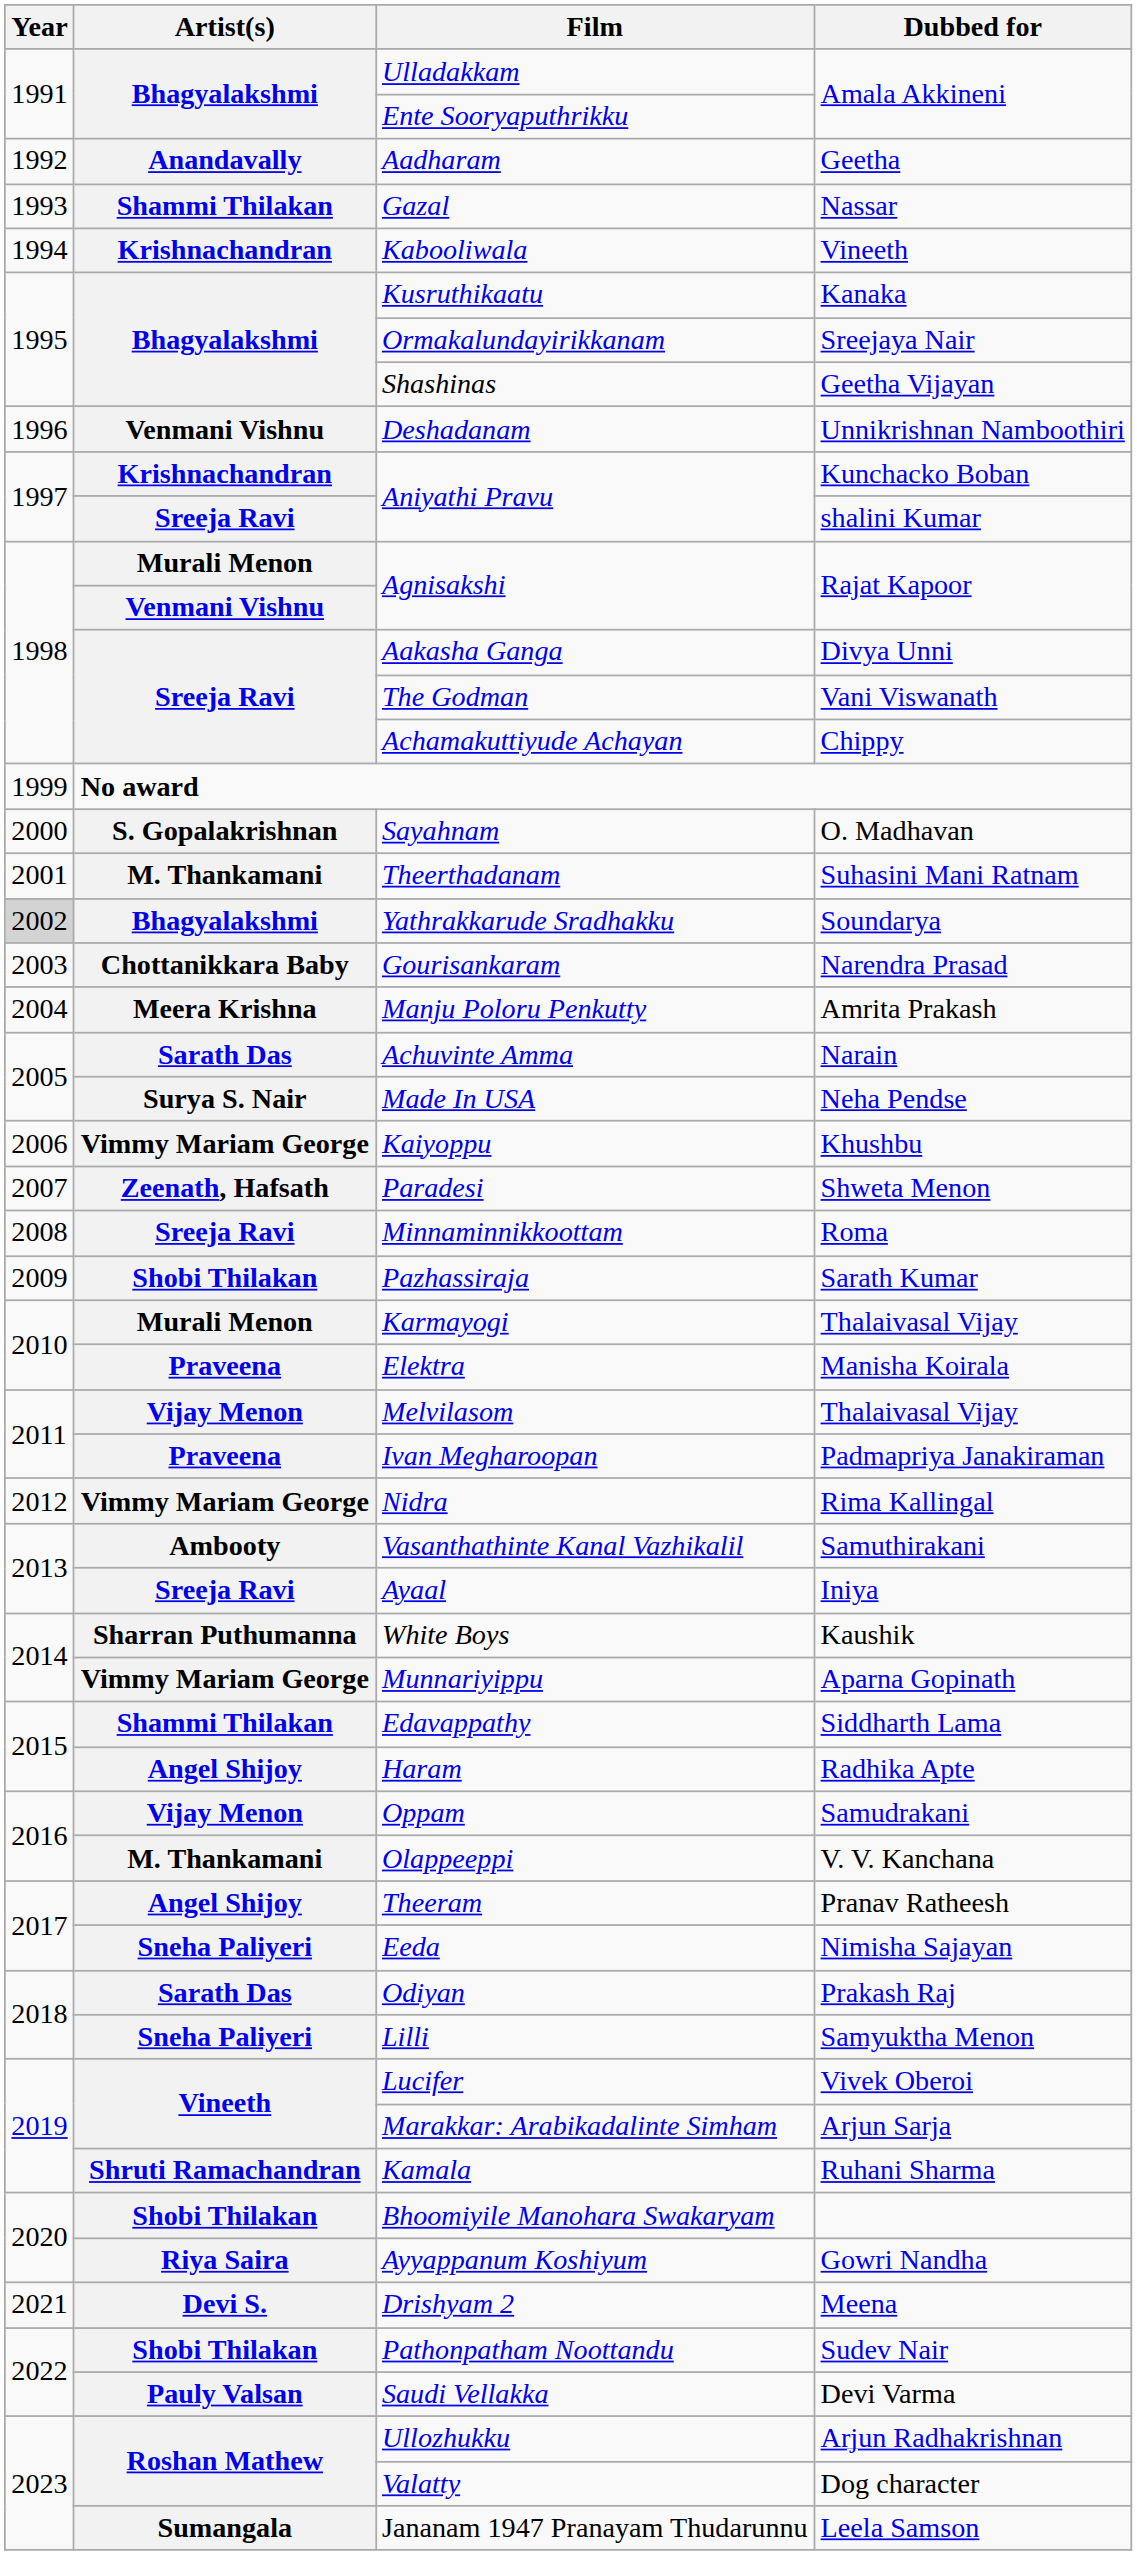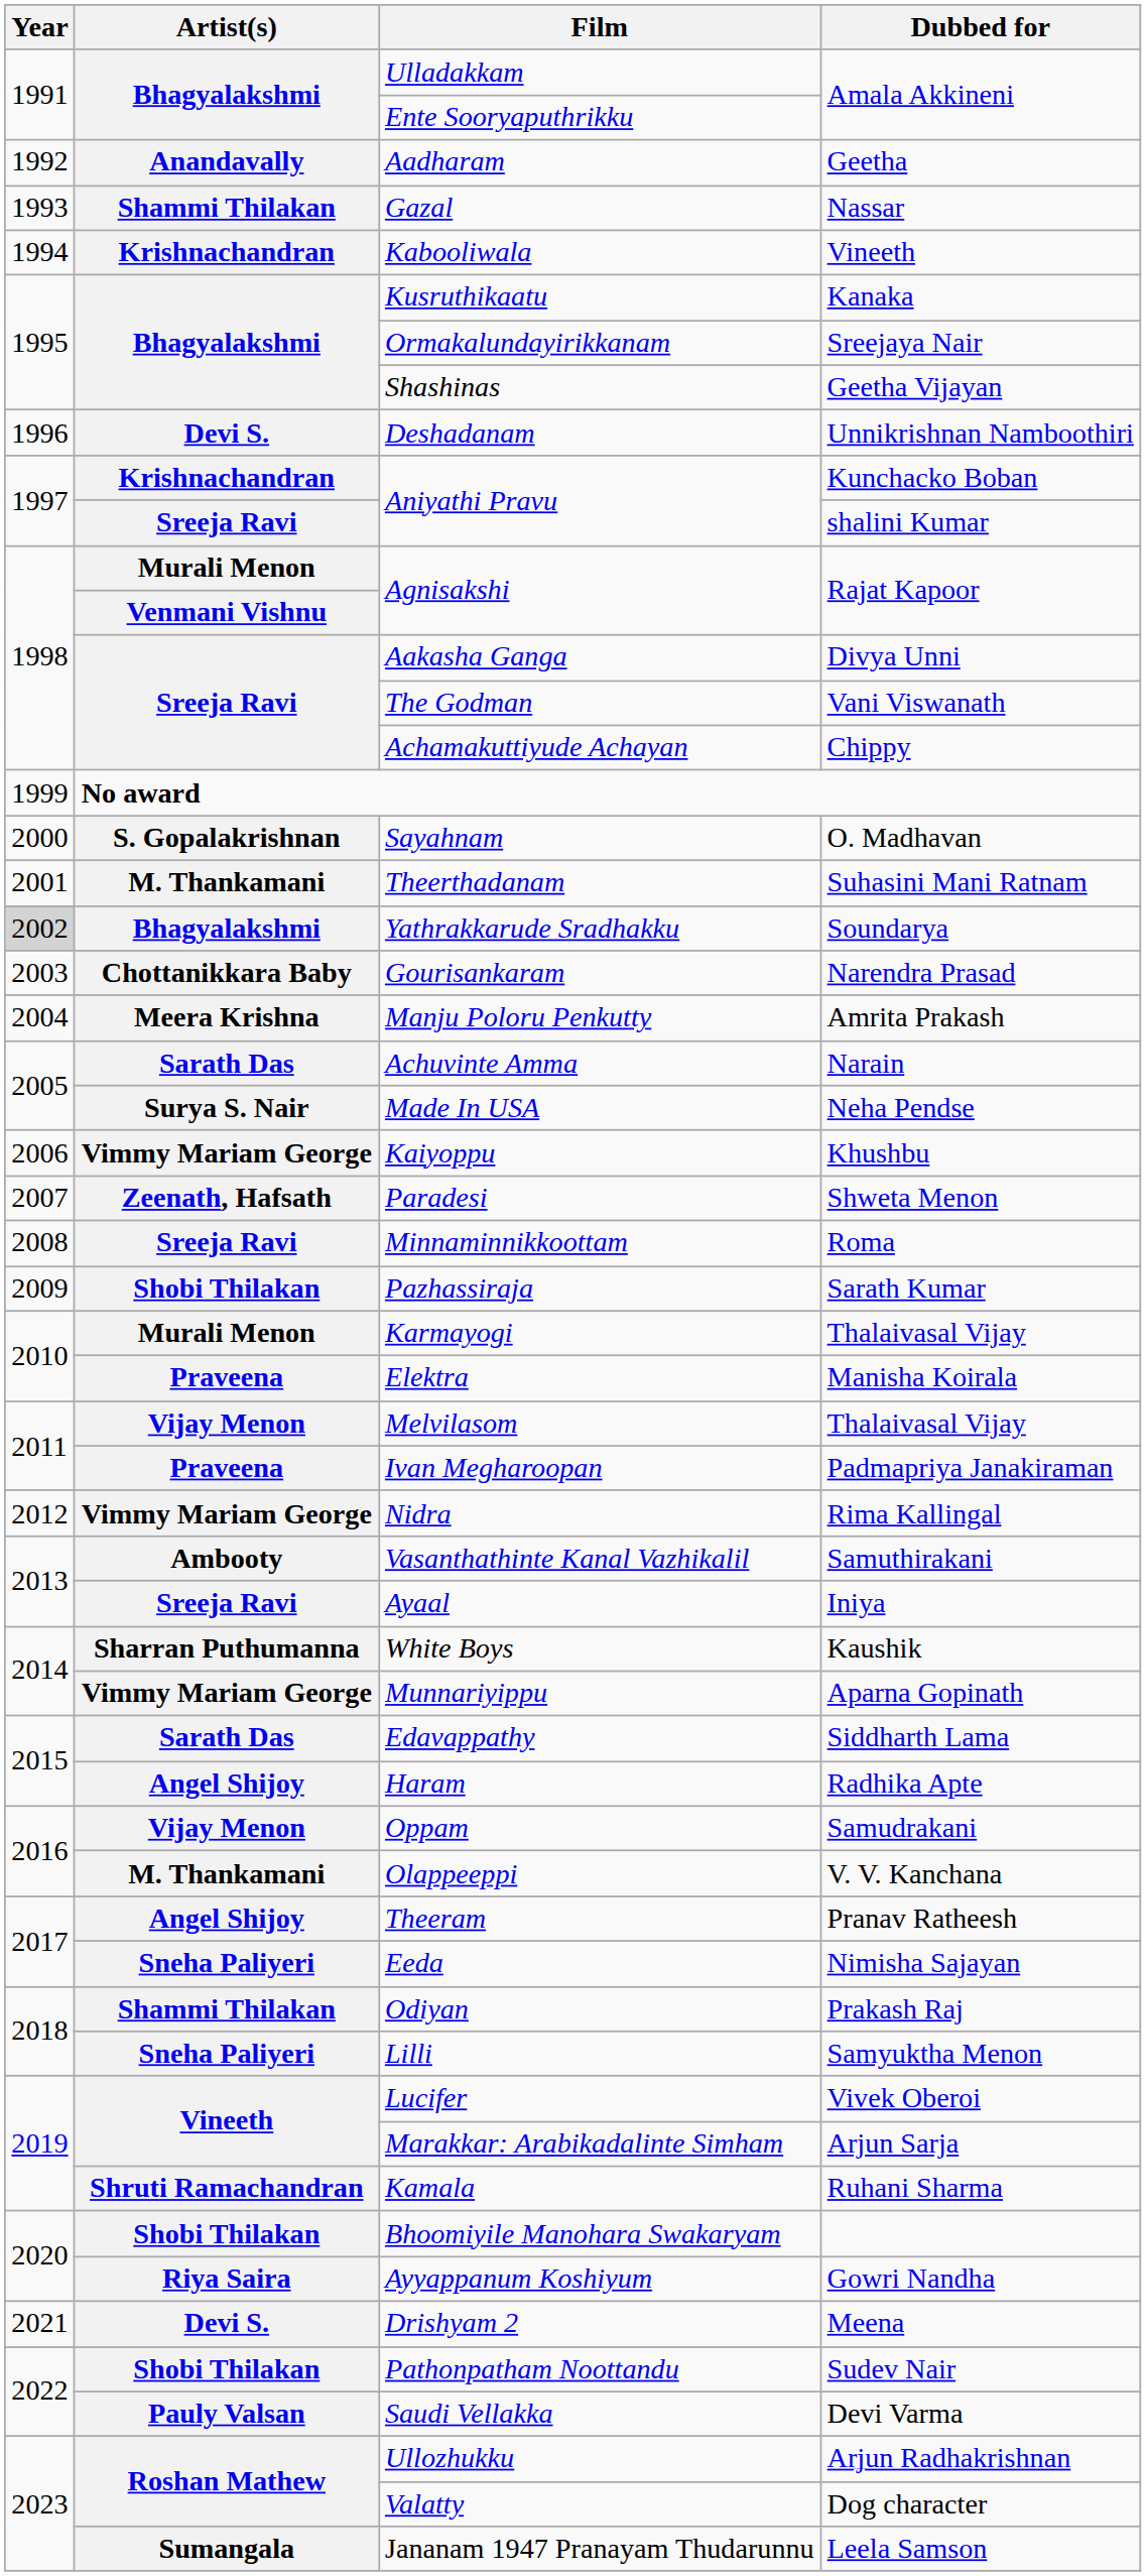Deshadanam | Artist(s): Venmani Vishnu -> Devi S.
Edavappathy | Artist(s): Shammi Thilakan -> Sarath Das
Odiyan | Artist(s): Sarath Das -> Shammi Thilakan
